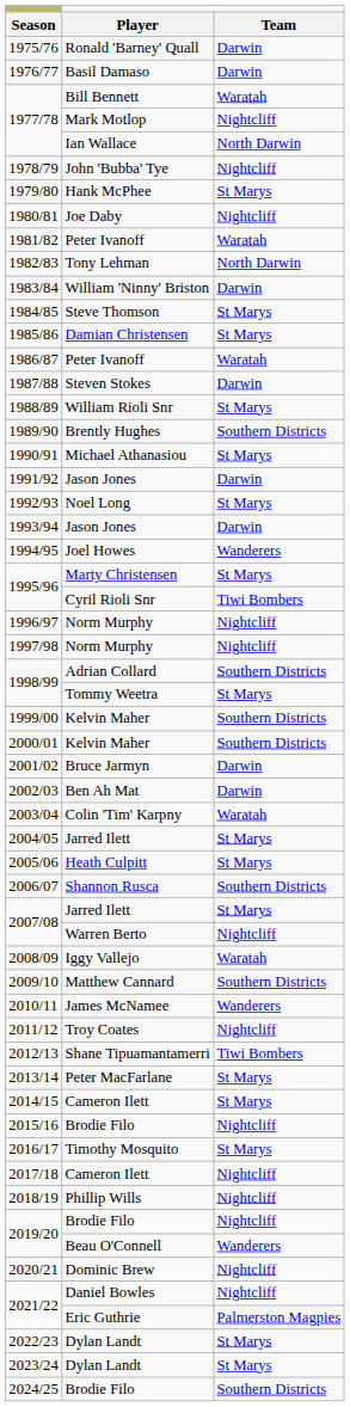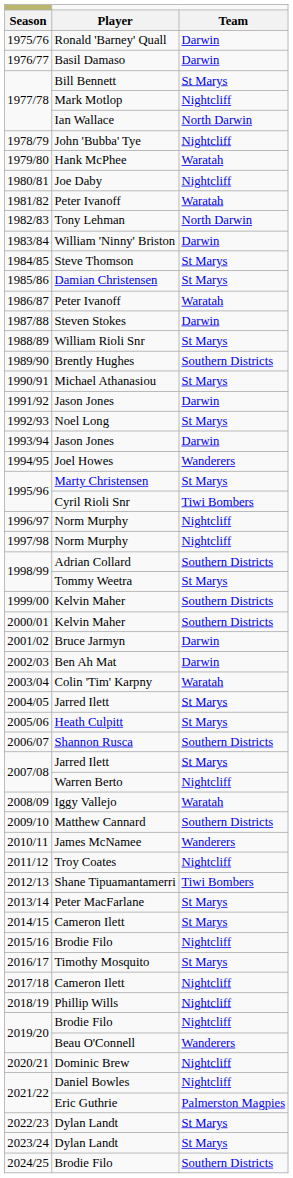1977/78 / Bill Bennett | column 3: Waratah -> St Marys
1979/80 | column 3: St Marys -> Waratah
